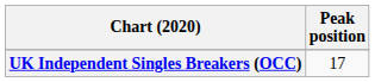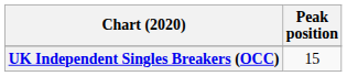UK Independent Singles Breakers (OCC) | Peak position: 17 -> 15
